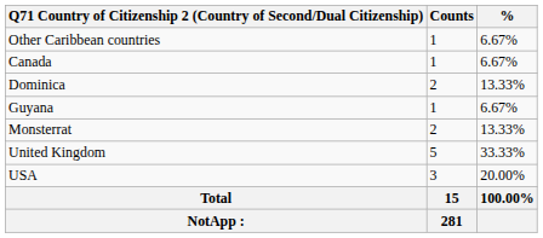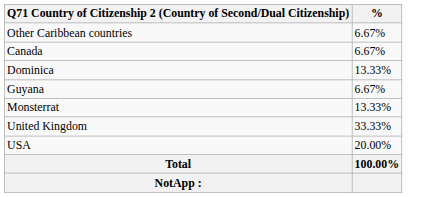- column: Counts | 1 | 1 | 2 | 1 | 2 | 5 | 3 | 15 | 281
